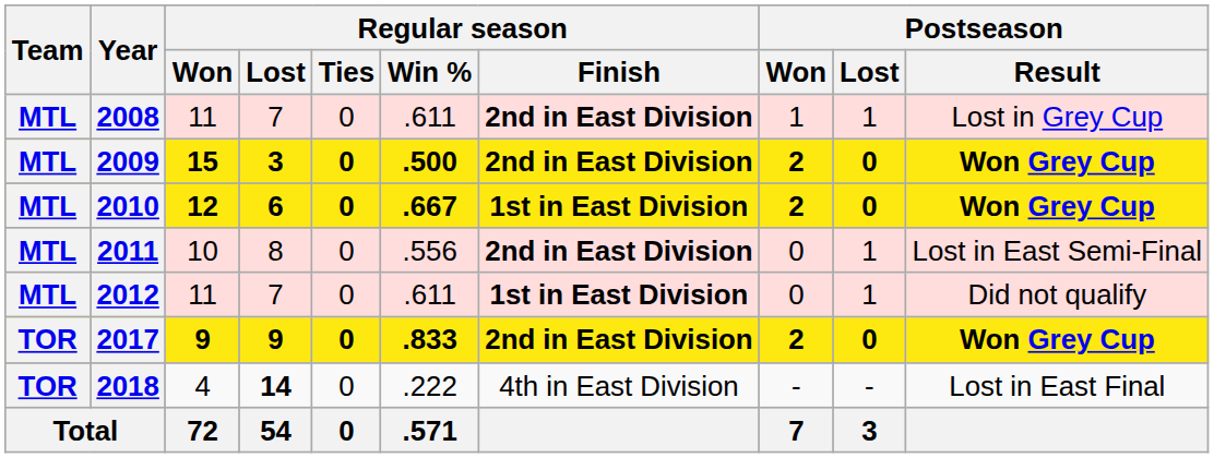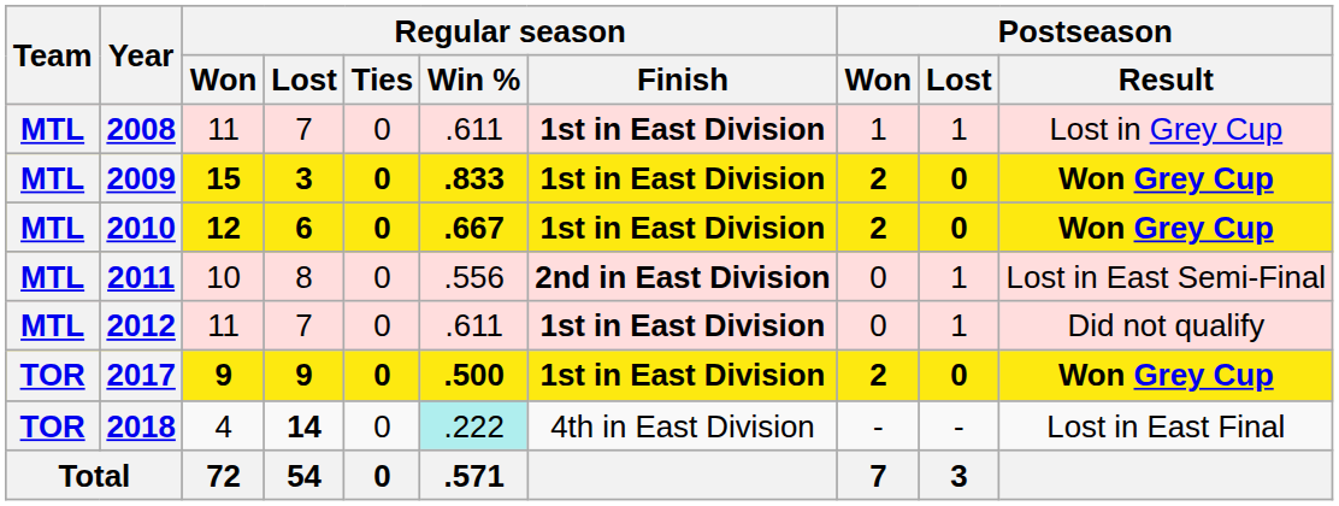2008 | Regular season / Finish: 2nd in East Division -> 1st in East Division
2009 | Regular season / Win %: .500 -> .833
2009 | Regular season / Finish: 2nd in East Division -> 1st in East Division
2017 | Regular season / Win %: .833 -> .500
2017 | Regular season / Finish: 2nd in East Division -> 1st in East Division
2018 | Regular season / Win %: no background -> paleturquoise background
